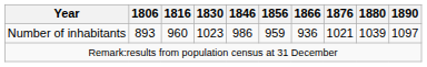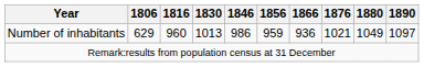Number of inhabitants | 1806: 893 -> 629
Number of inhabitants | 1830: 1023 -> 1013
Number of inhabitants | 1880: 1039 -> 1049
